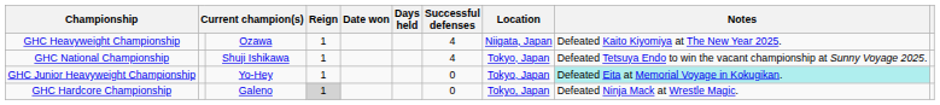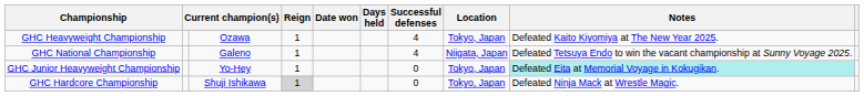GHC Heavyweight Championship | Location: Niigata, Japan -> Tokyo, Japan
GHC National Championship | column 3: Shuji Ishikawa -> Galeno
GHC National Championship | Location: Tokyo, Japan -> Niigata, Japan
GHC Hardcore Championship | column 3: Galeno -> Shuji Ishikawa
